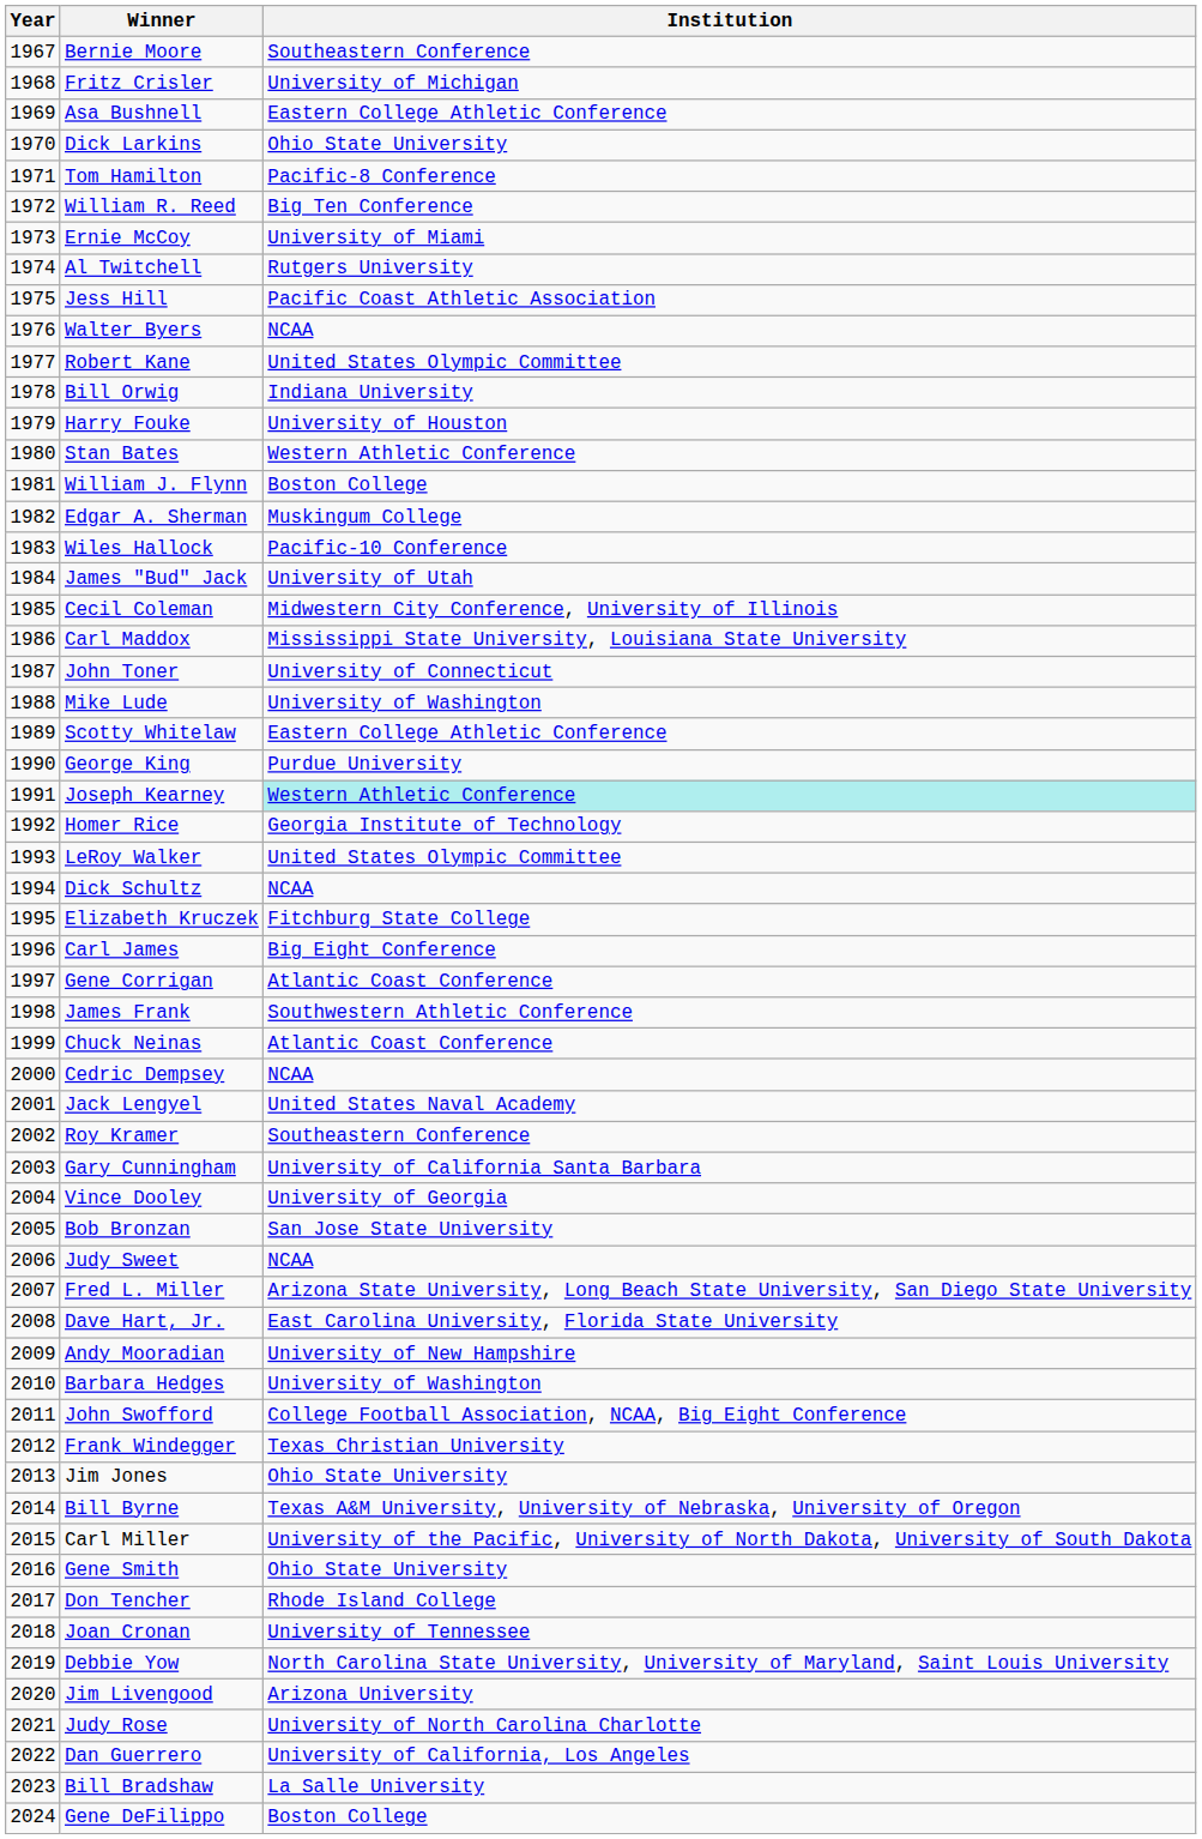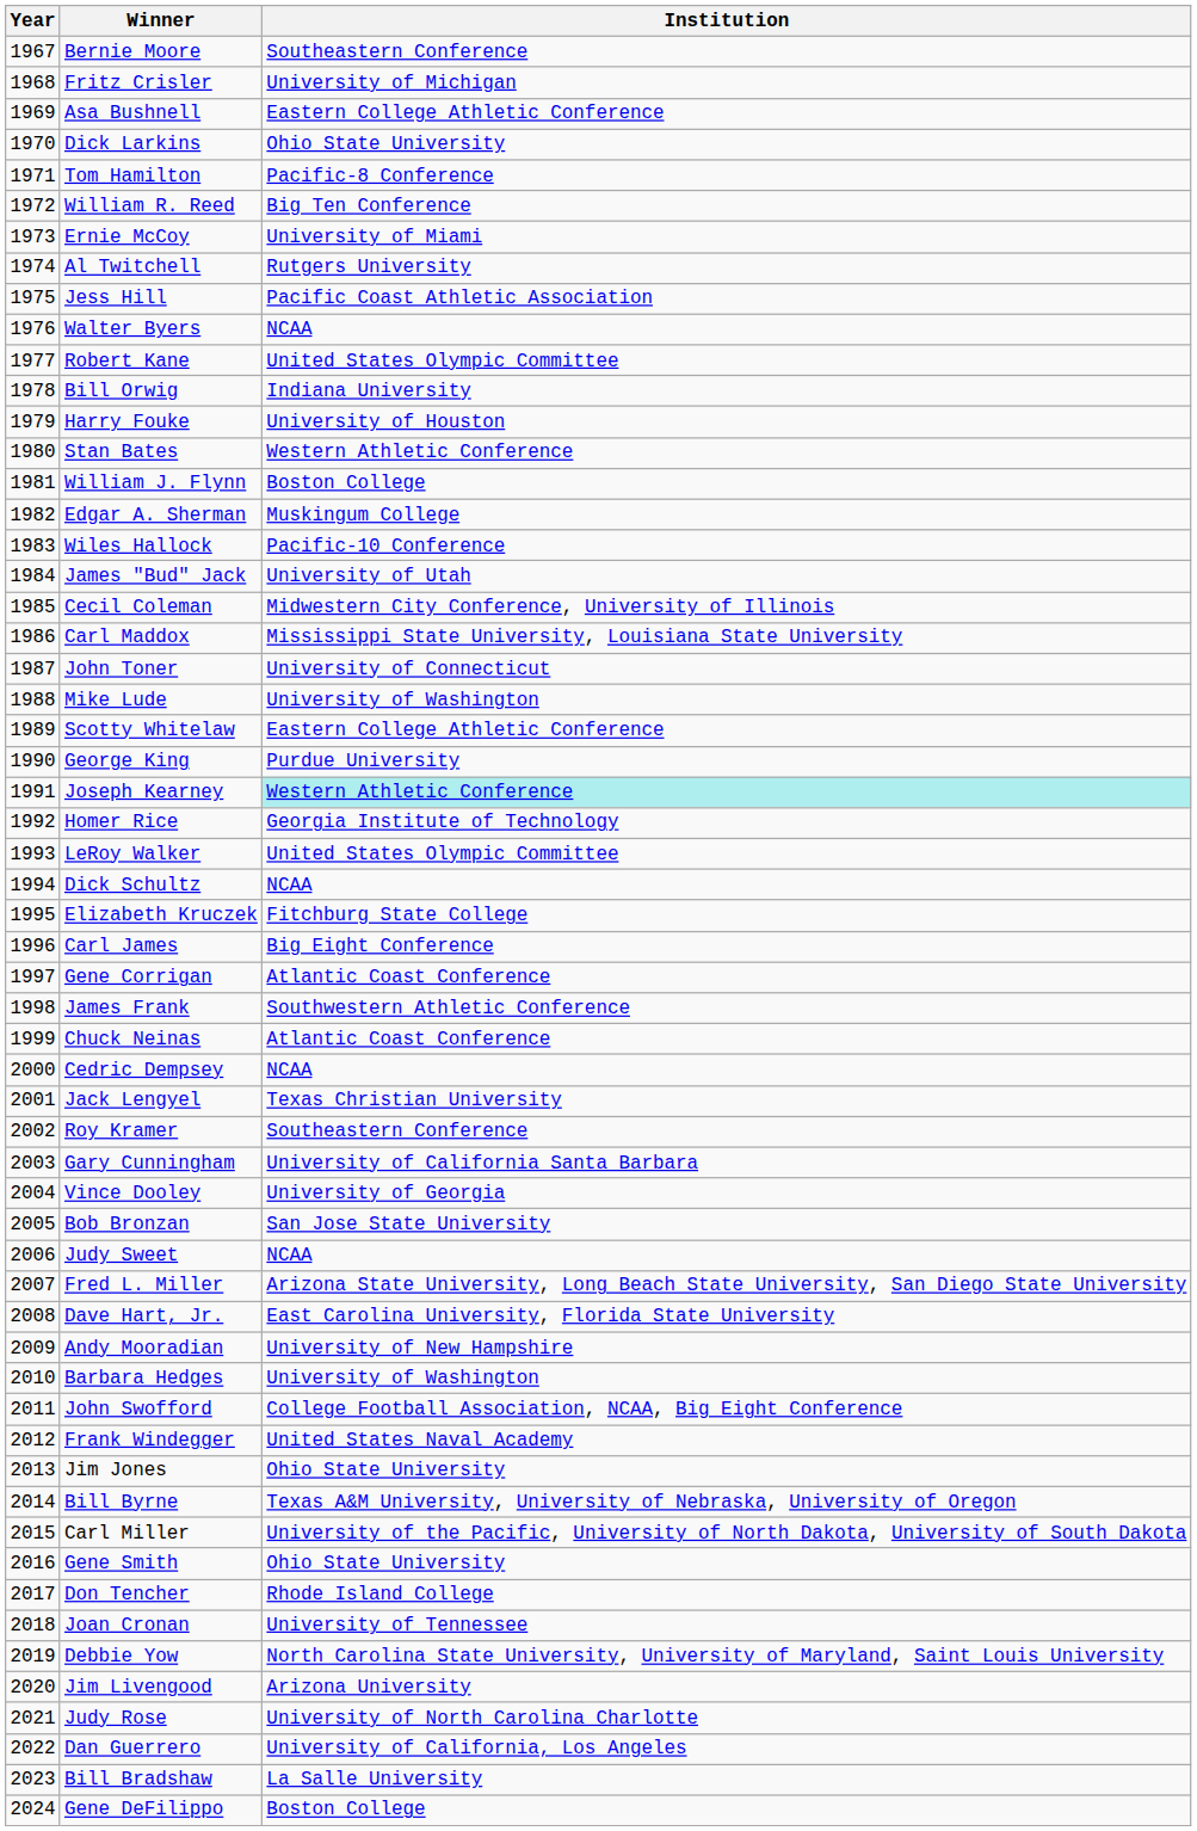Jack Lengyel | Institution: United States Naval Academy -> Texas Christian University
Frank Windegger | Institution: Texas Christian University -> United States Naval Academy
